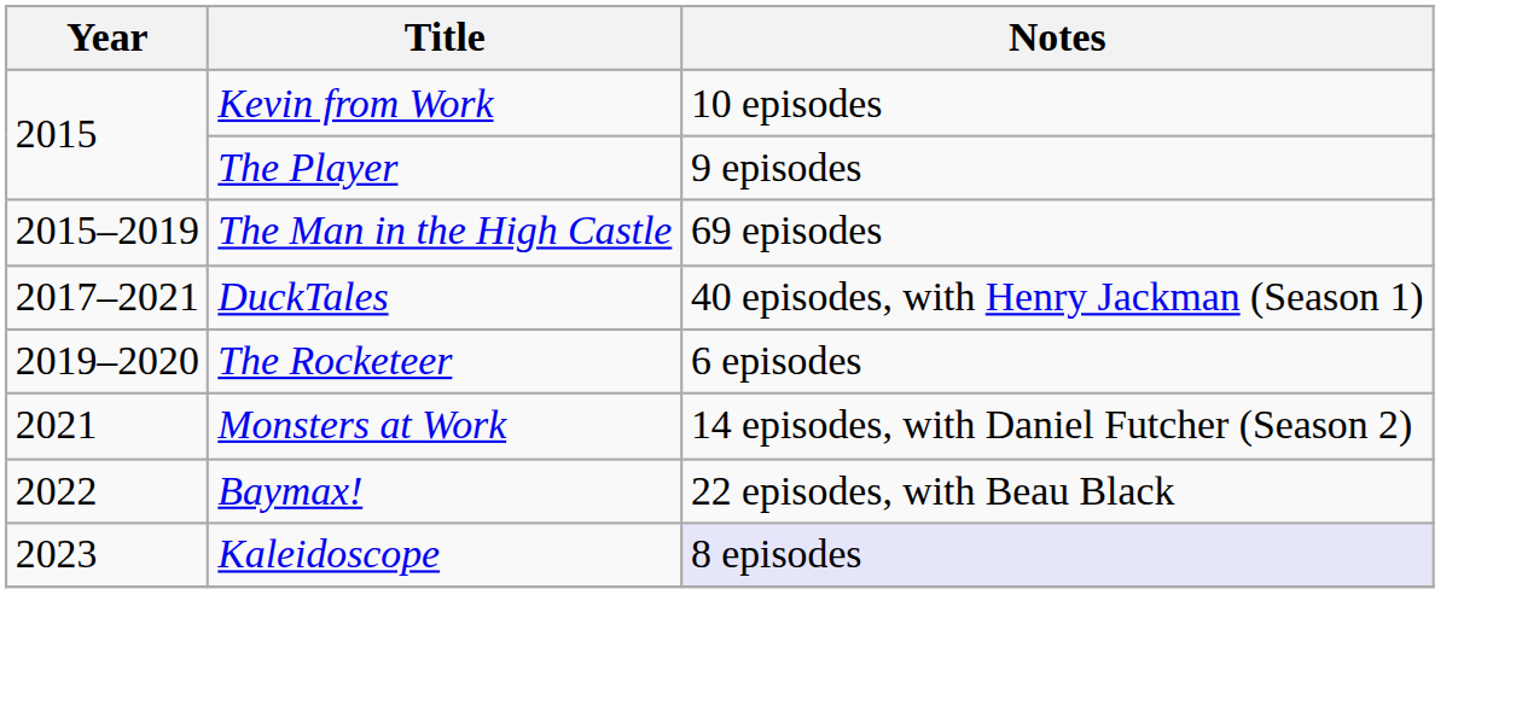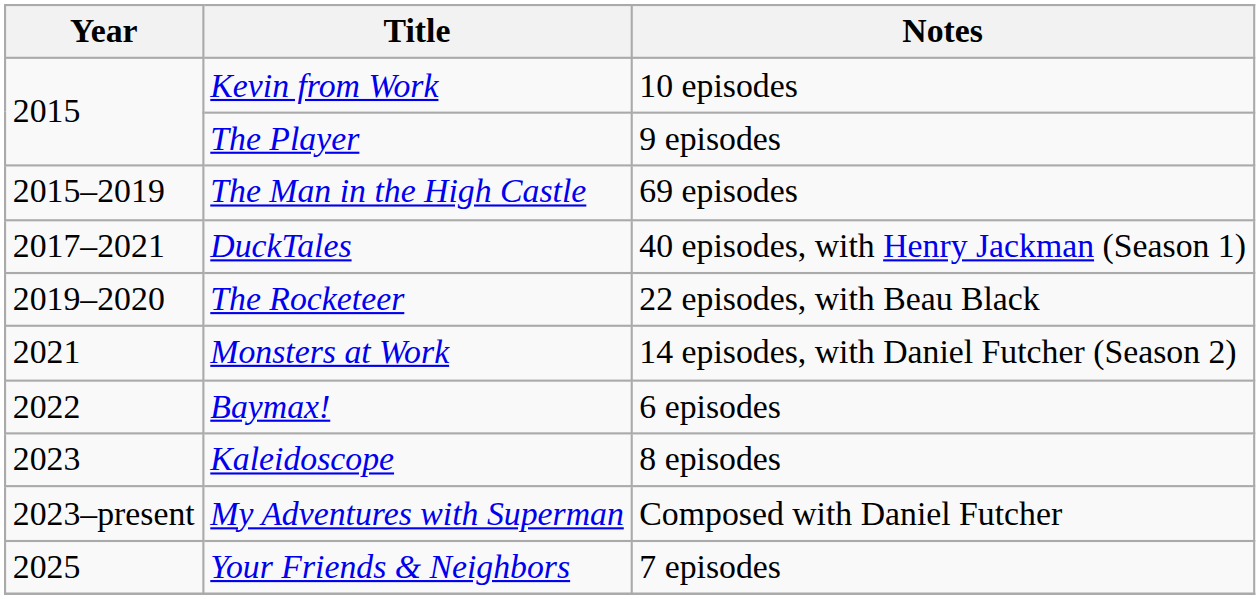The Rocketeer | Notes: 6 episodes -> 22 episodes, with Beau Black
Baymax! | Notes: 22 episodes, with Beau Black -> 6 episodes
Kaleidoscope | Notes: lavender background -> no background
+ row: 2023–present | My Adventures with Superman | Composed with Daniel Futcher
+ row: 2025 | Your Friends & Neighbors | 7 episodes
